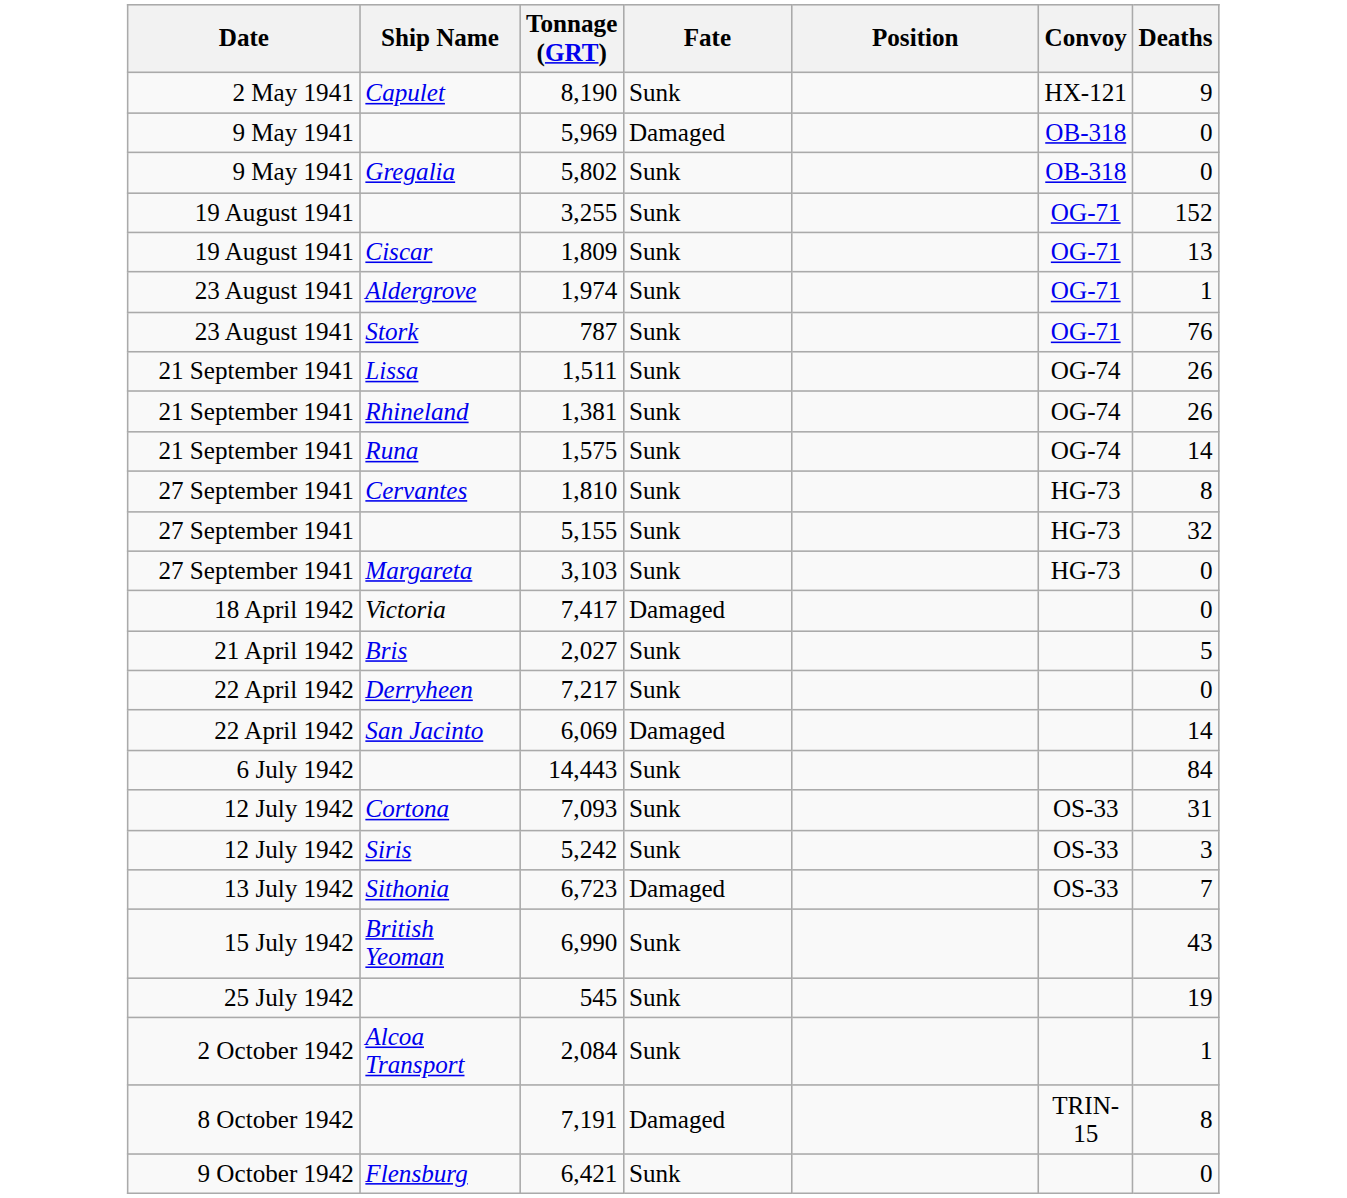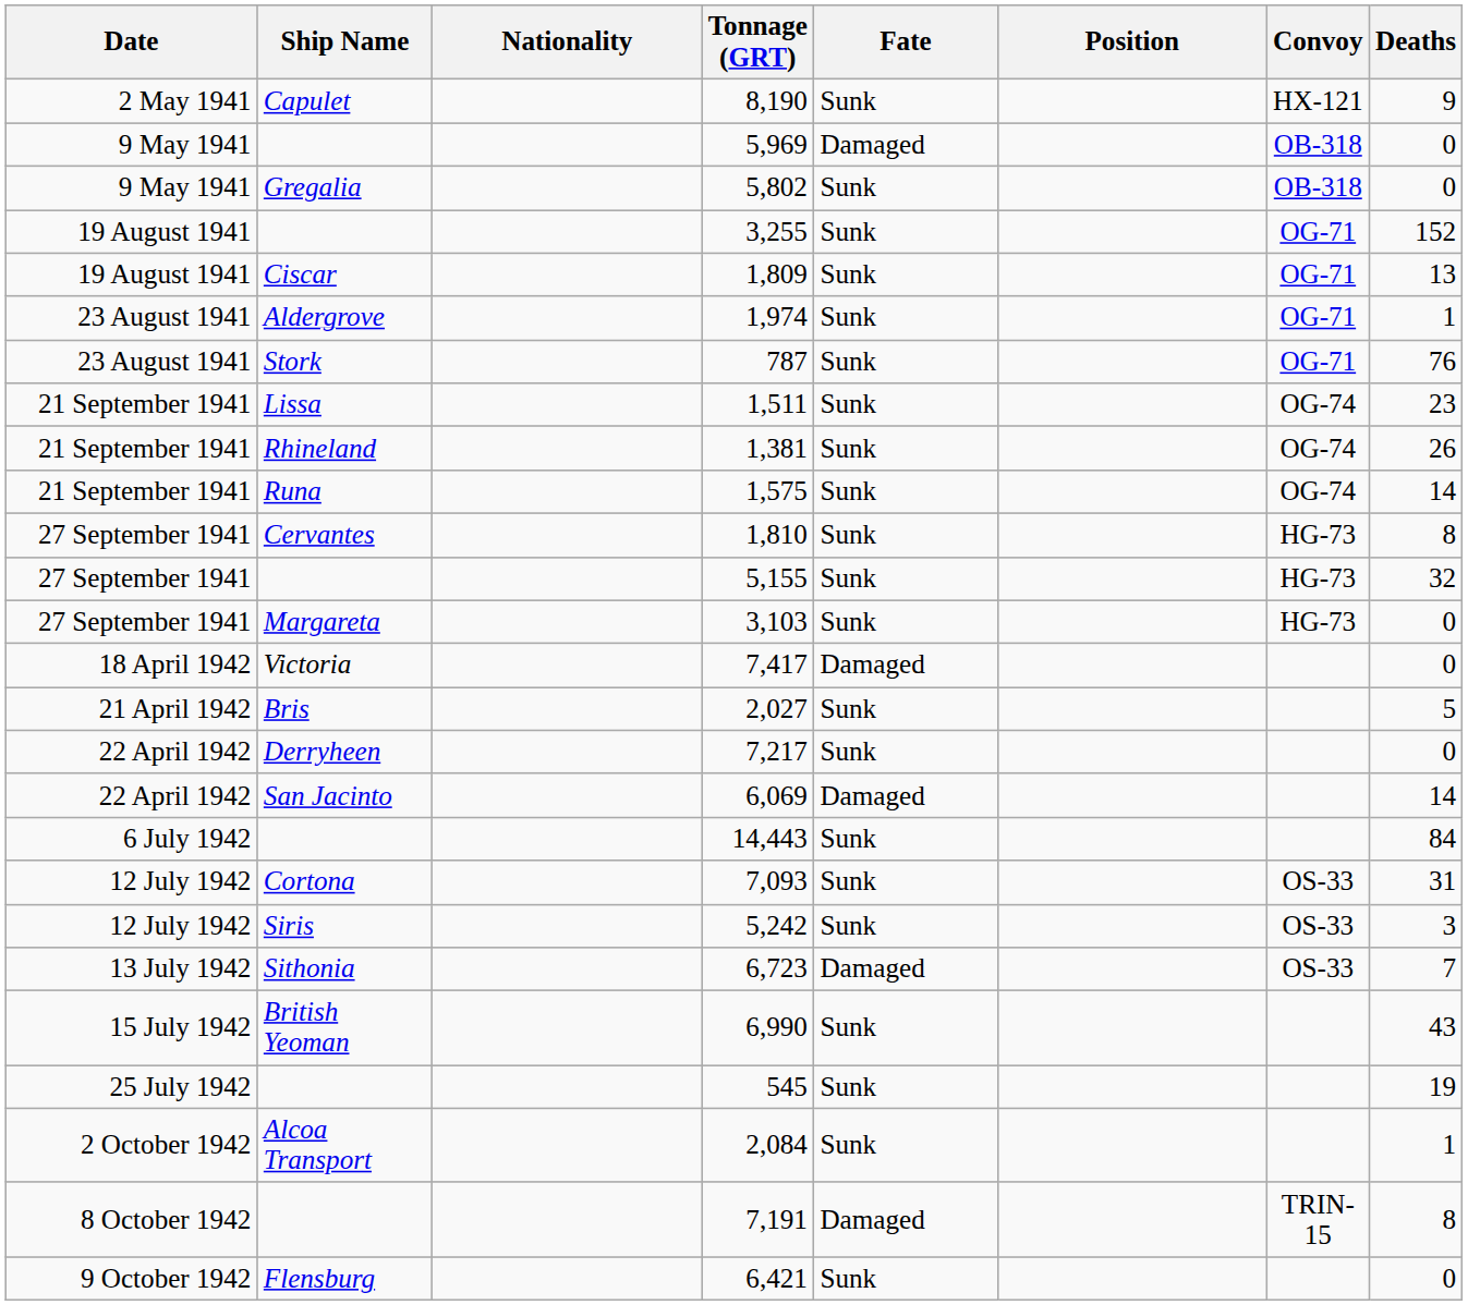+ column: Nationality
1,511 | Deaths: 26 -> 23
